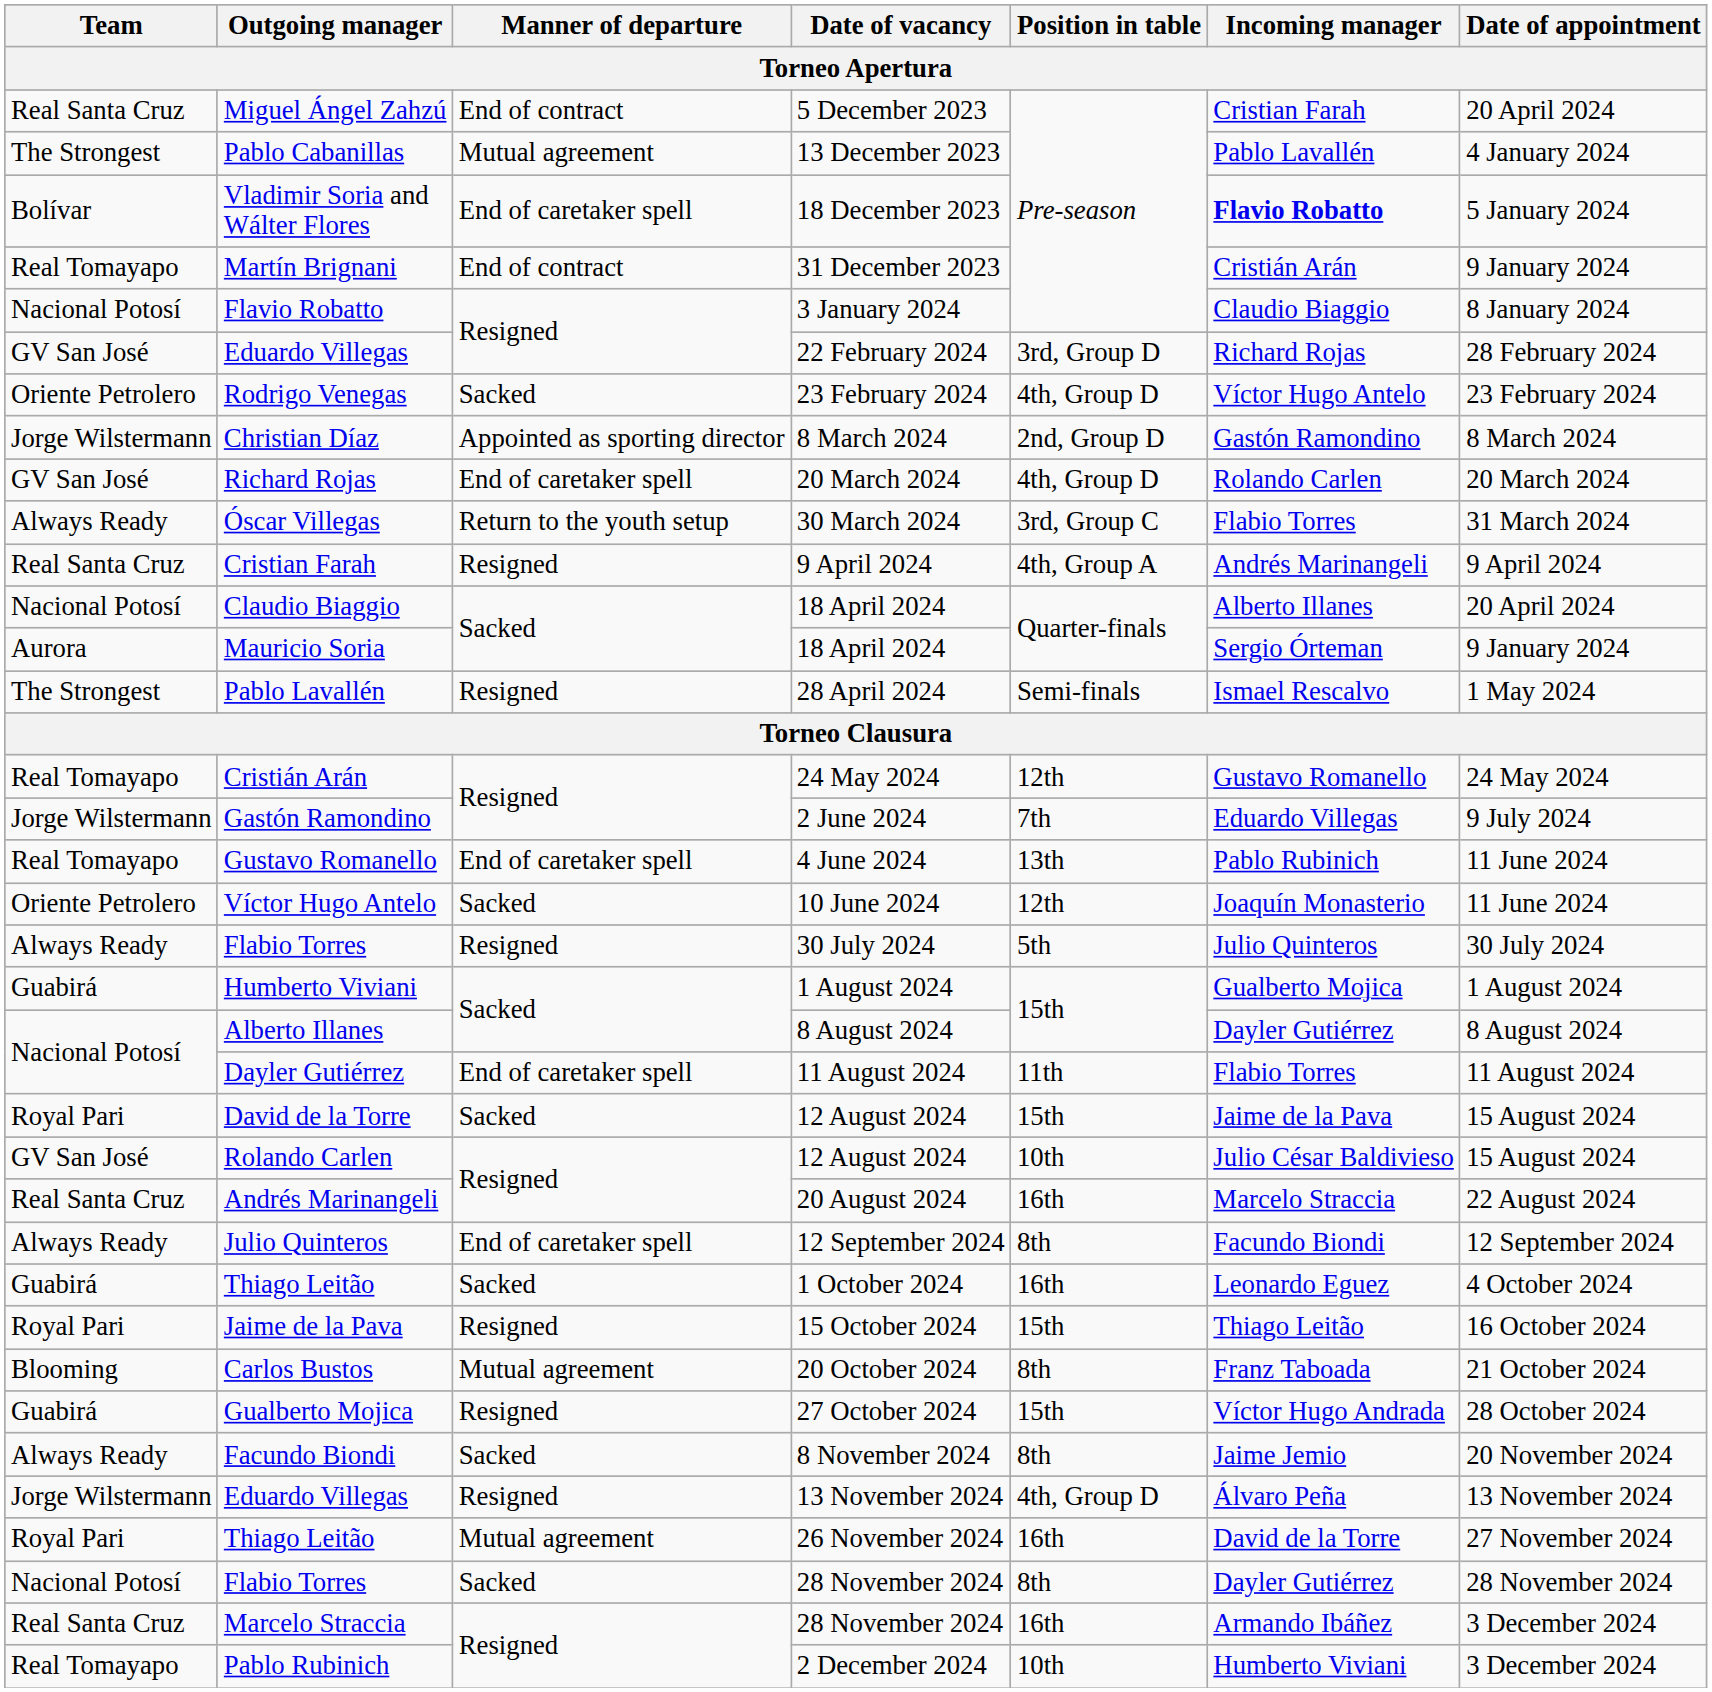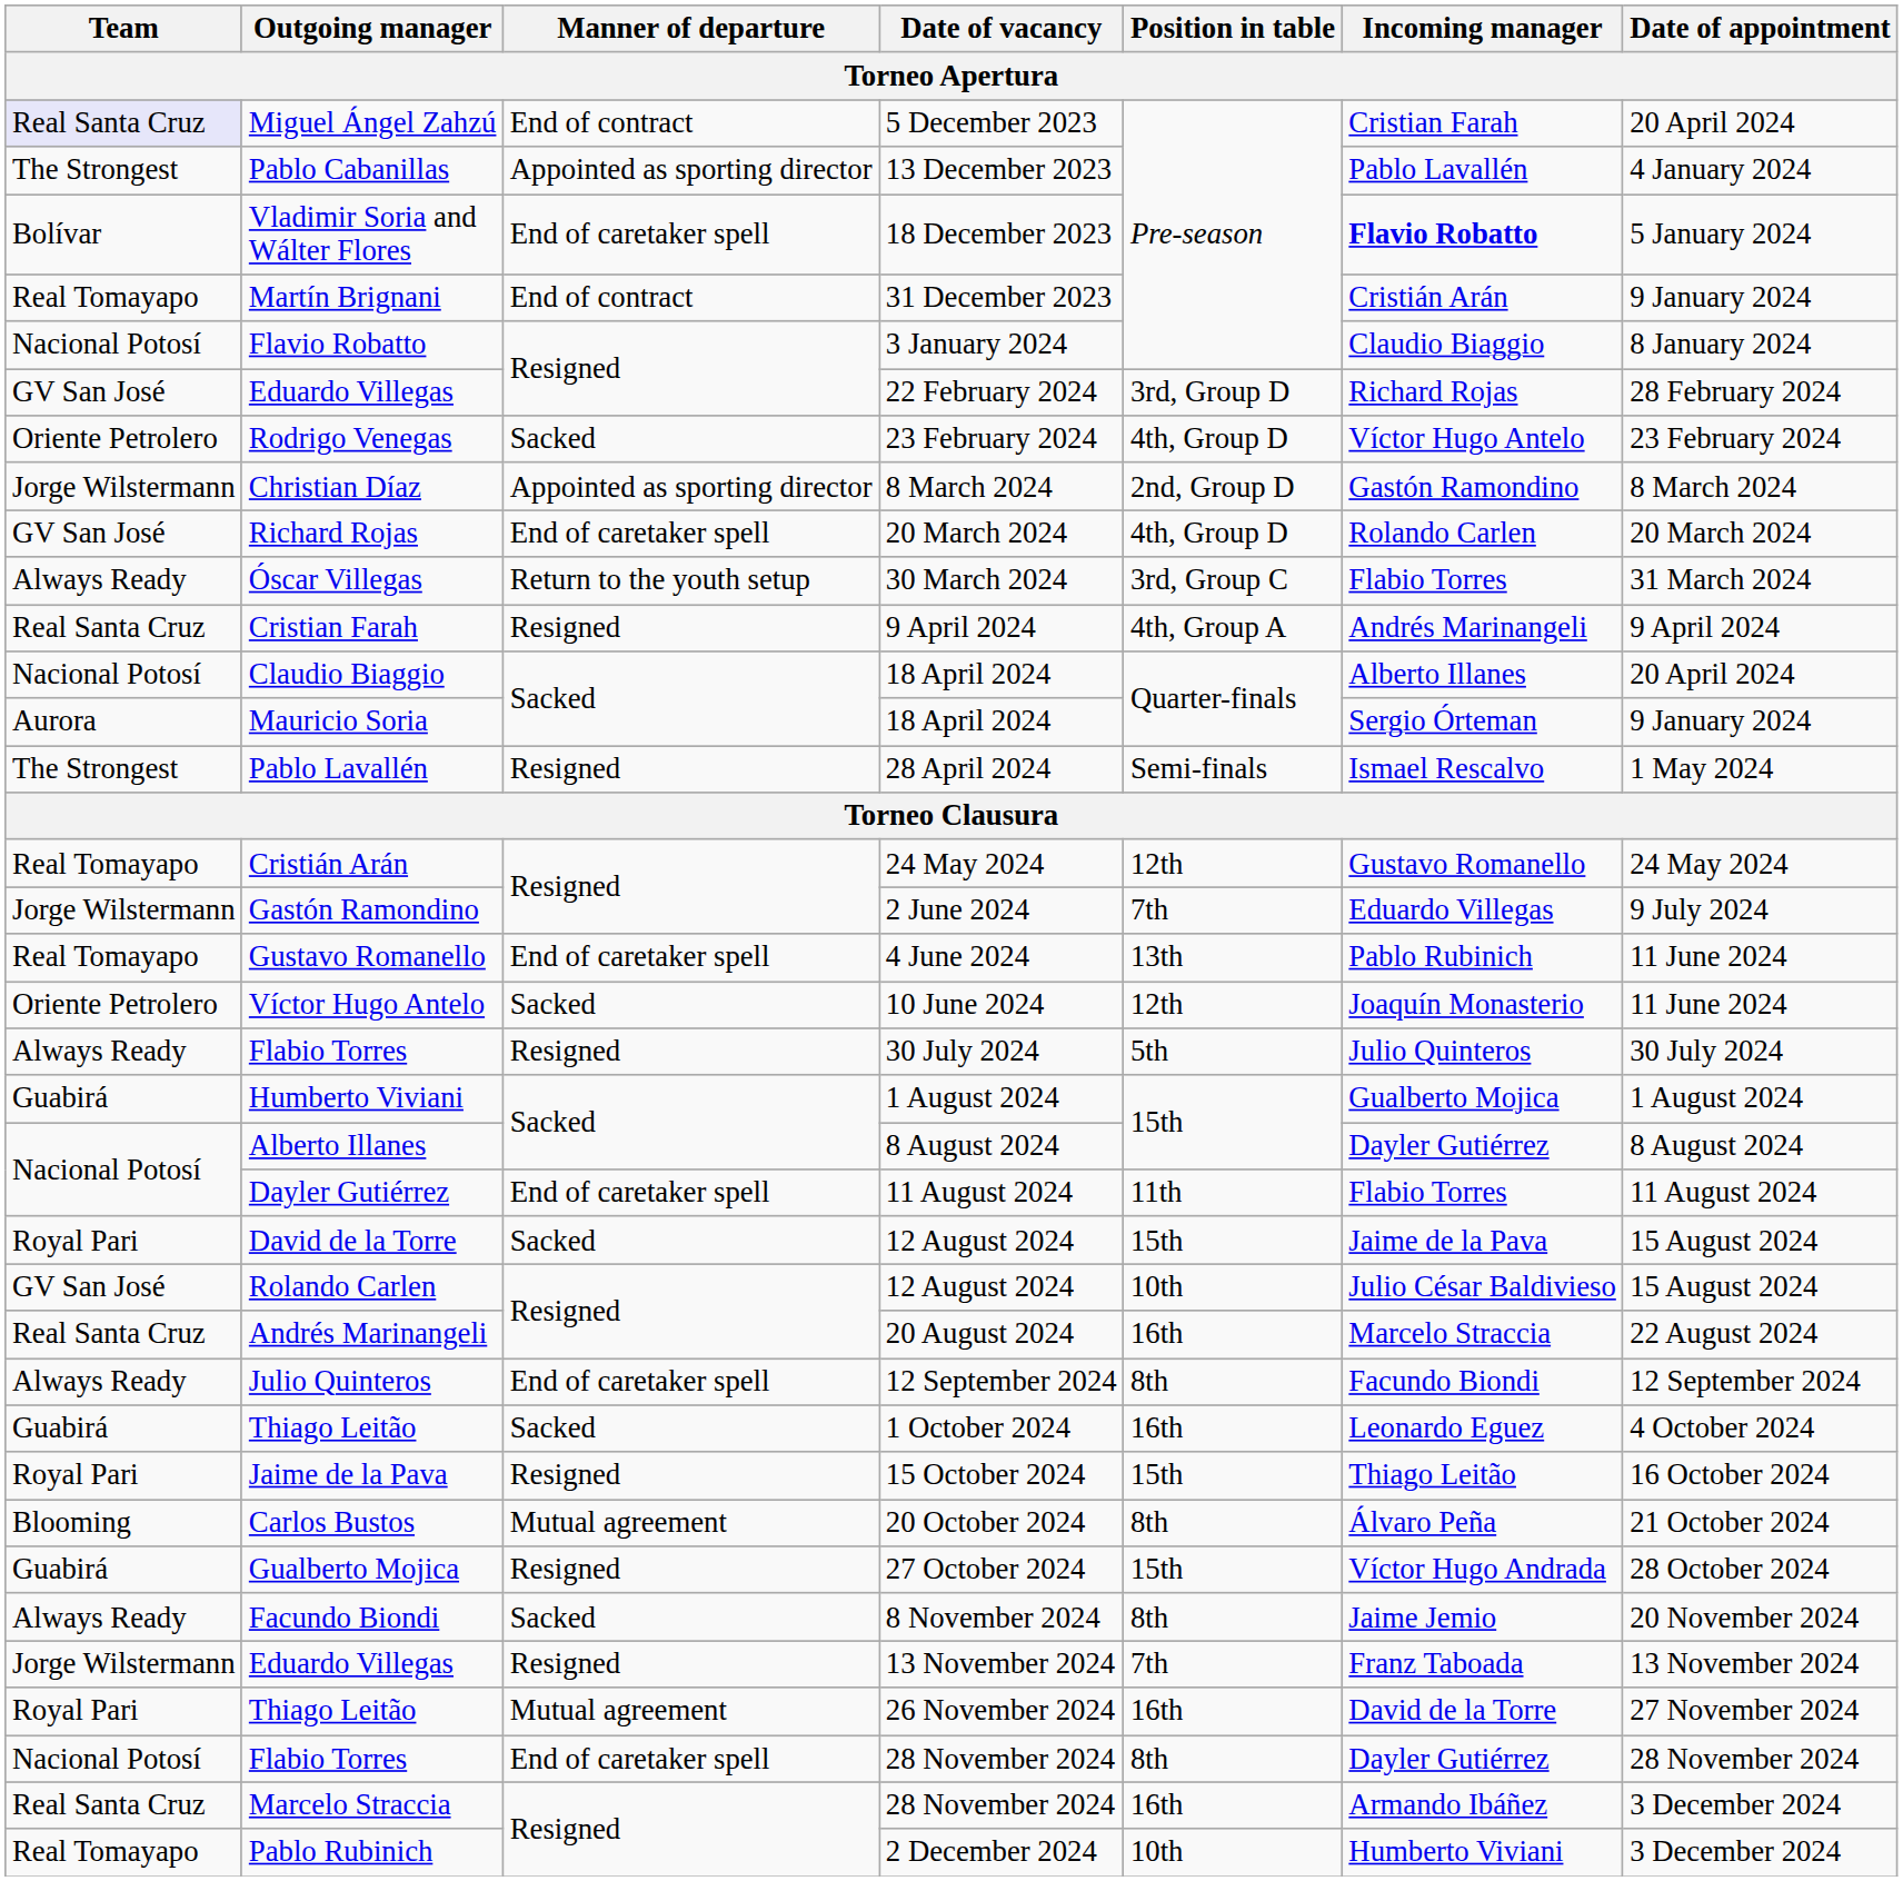Miguel Ángel Zahzú | Team: no background -> lavender background
Pablo Cabanillas | Manner of departure: Mutual agreement -> Appointed as sporting director
Carlos Bustos | Incoming manager: Franz Taboada -> Álvaro Peña
Eduardo Villegas / 13 November 2024 | Position in table: 4th, Group D -> 7th
Eduardo Villegas / 13 November 2024 | Incoming manager: Álvaro Peña -> Franz Taboada
Flabio Torres / 28 November 2024 | Manner of departure: Sacked -> End of caretaker spell
